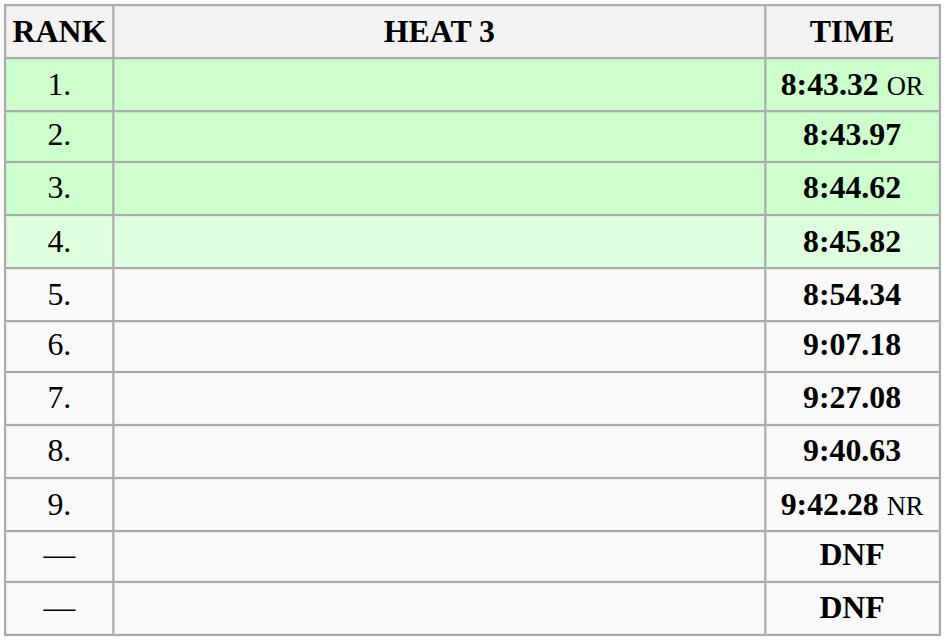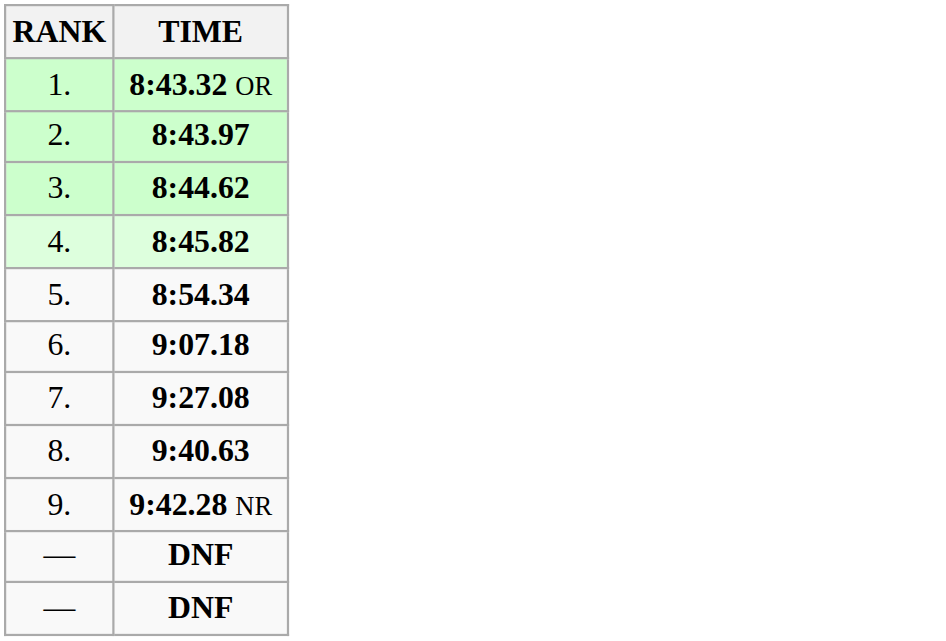- column: HEAT 3
